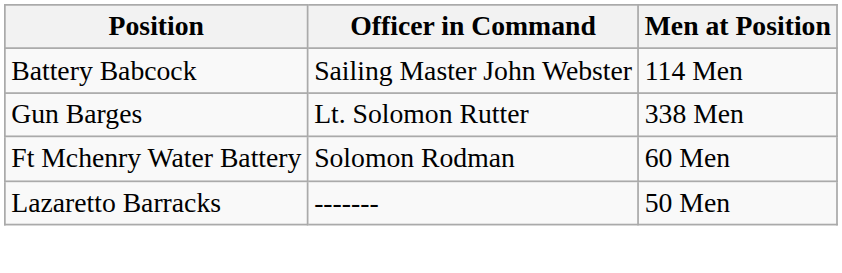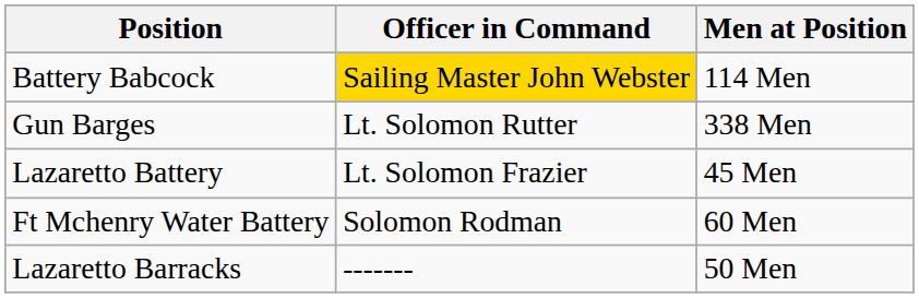Battery Babcock | Officer in Command: no background -> gold background
+ row: Lazaretto Battery | Lt. Solomon Frazier | 45 Men
